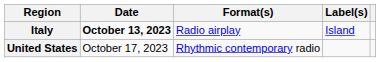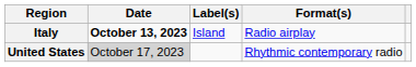columns swapped: Format(s) <-> Label(s)
United States | Date: no background -> lightgrey background
